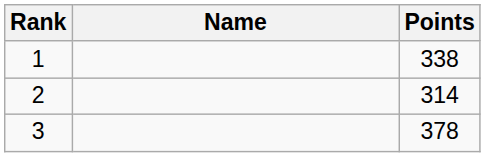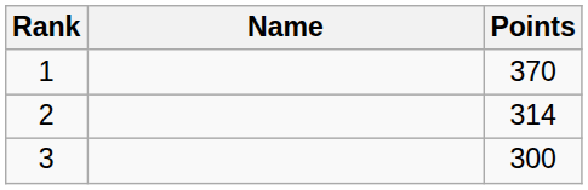1 | Points: 338 -> 370
3 | Points: 378 -> 300
